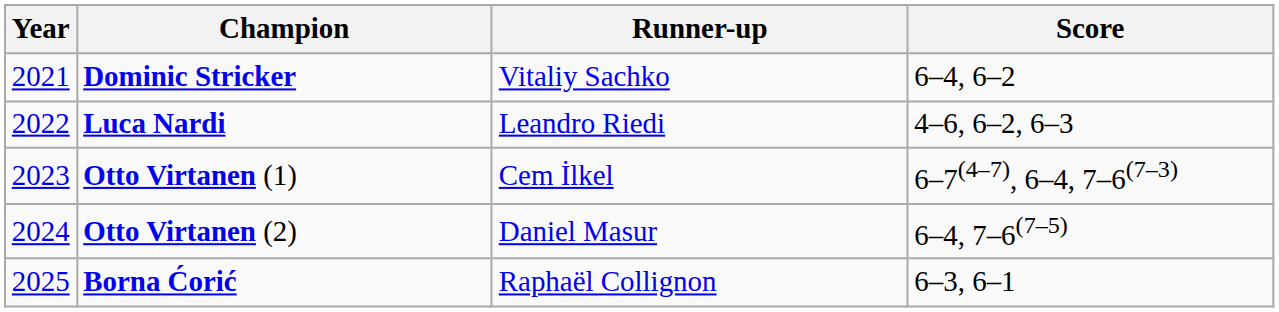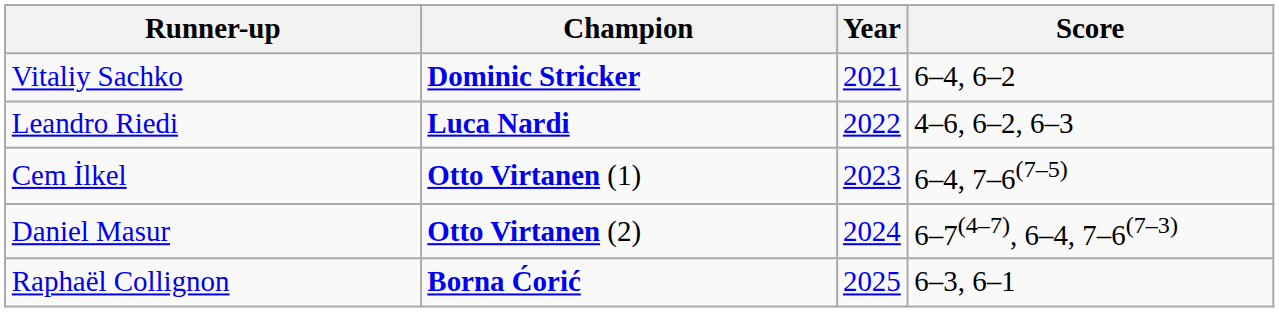columns swapped: Year <-> Runner-up
Otto Virtanen (1) | Score: 6–7(4–7), 6–4, 7–6(7–3) -> 6–4, 7–6(7–5)
Otto Virtanen (2) | Score: 6–4, 7–6(7–5) -> 6–7(4–7), 6–4, 7–6(7–3)
